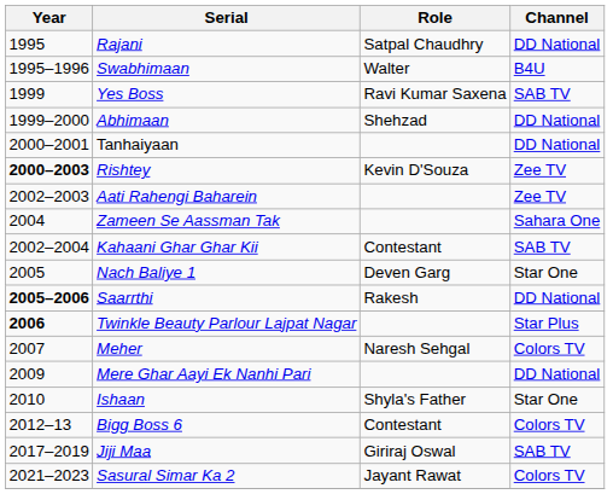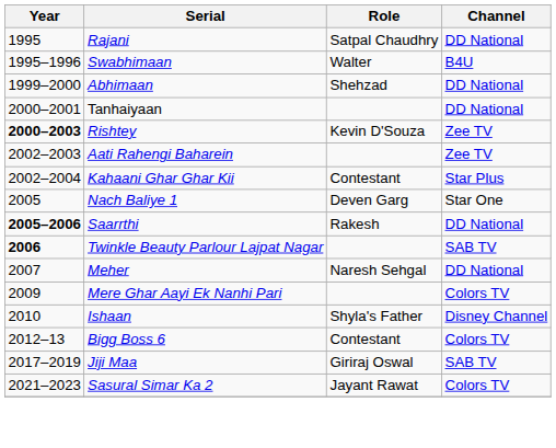- row: 1999 | Yes Boss | Ravi Kumar Saxena | SAB TV
- row: 2004 | Zameen Se Aassman Tak | Sahara One
Kahaani Ghar Ghar Kii | Channel: SAB TV -> Star Plus
Twinkle Beauty Parlour Lajpat Nagar | Channel: Star Plus -> SAB TV
Meher | Channel: Colors TV -> DD National
Mere Ghar Aayi Ek Nanhi Pari | Channel: DD National -> Colors TV
Ishaan | Channel: Star One -> Disney Channel
